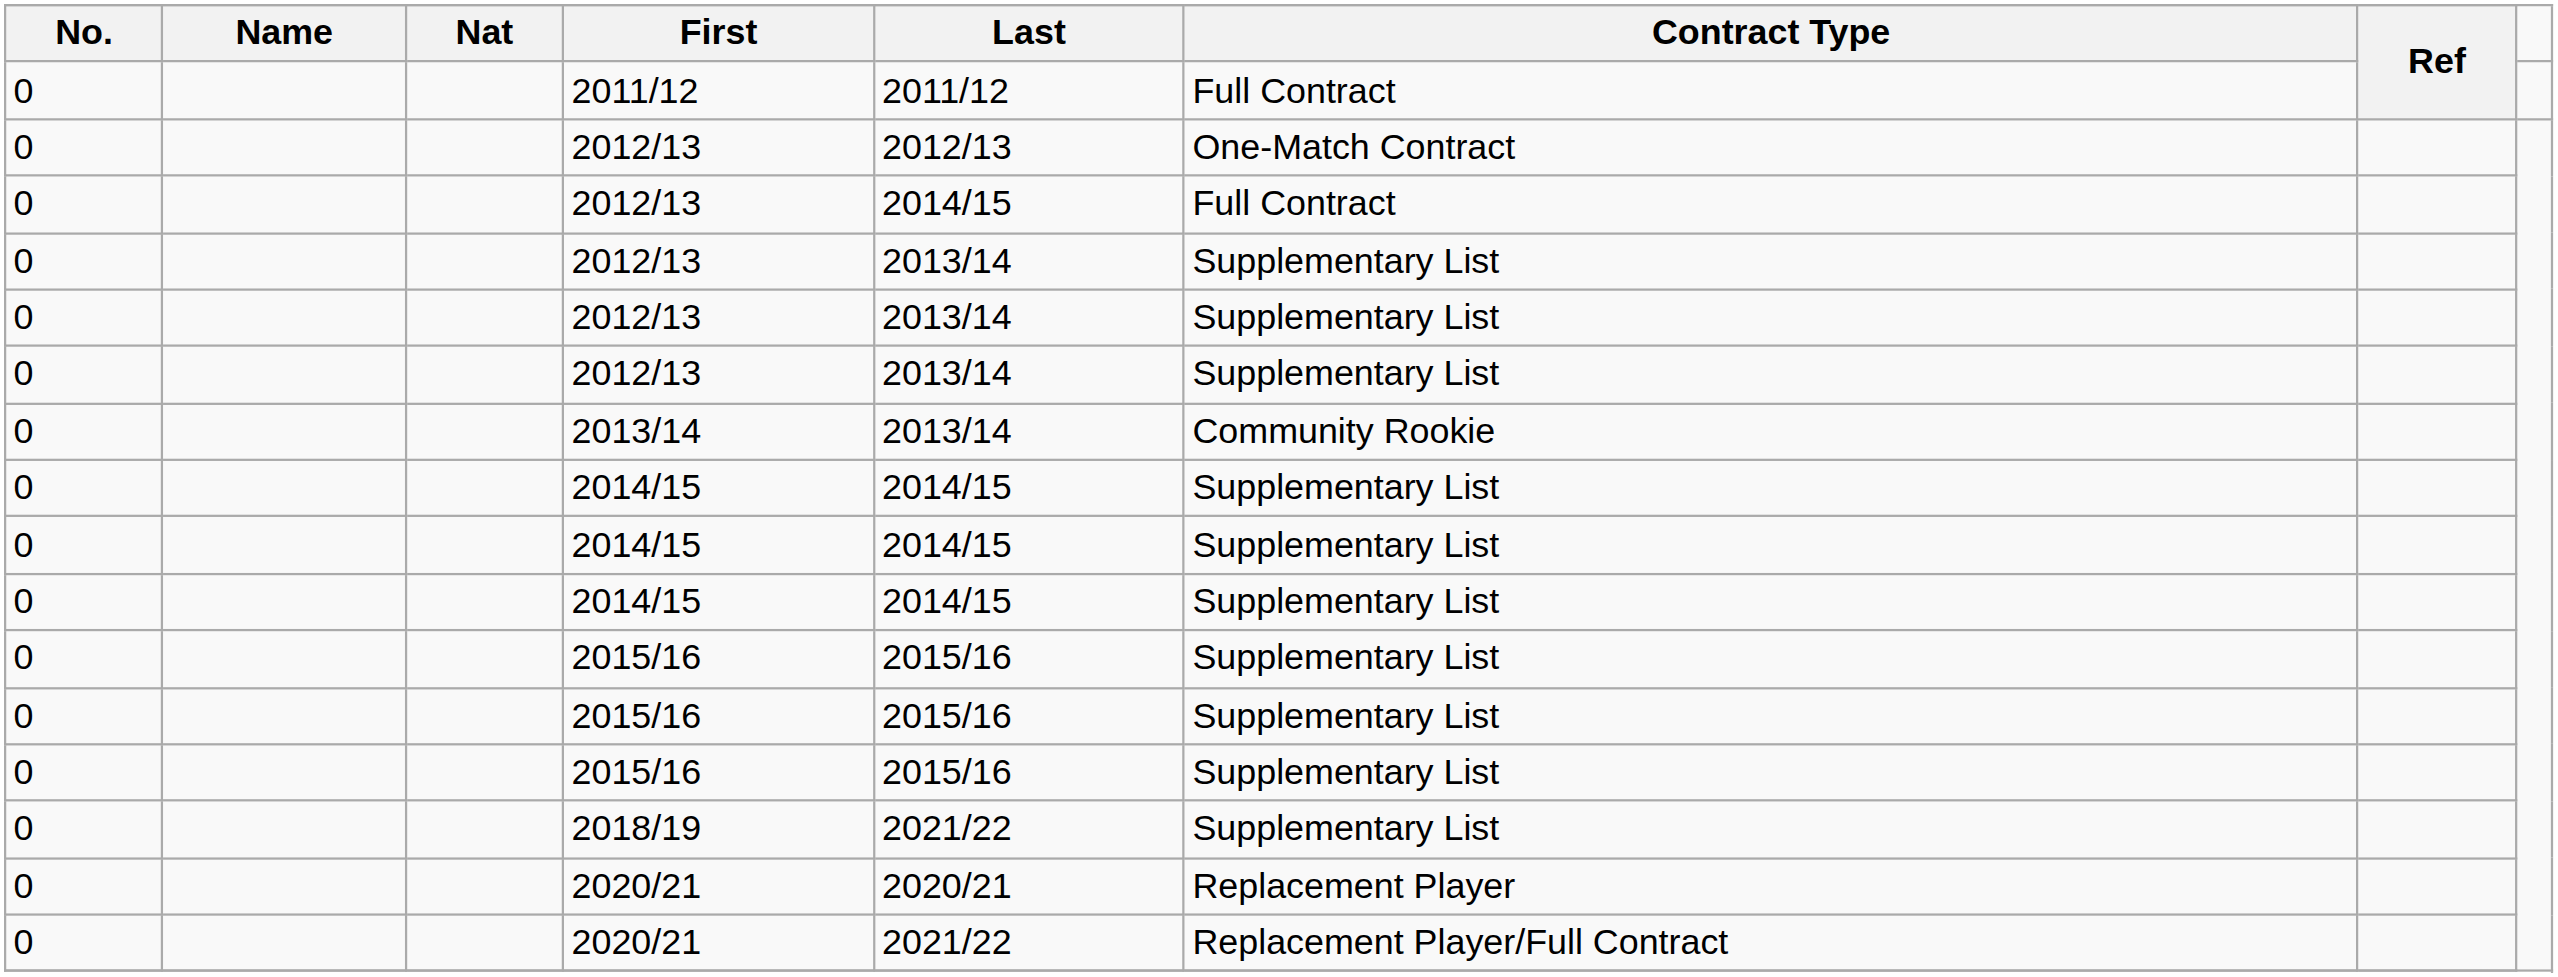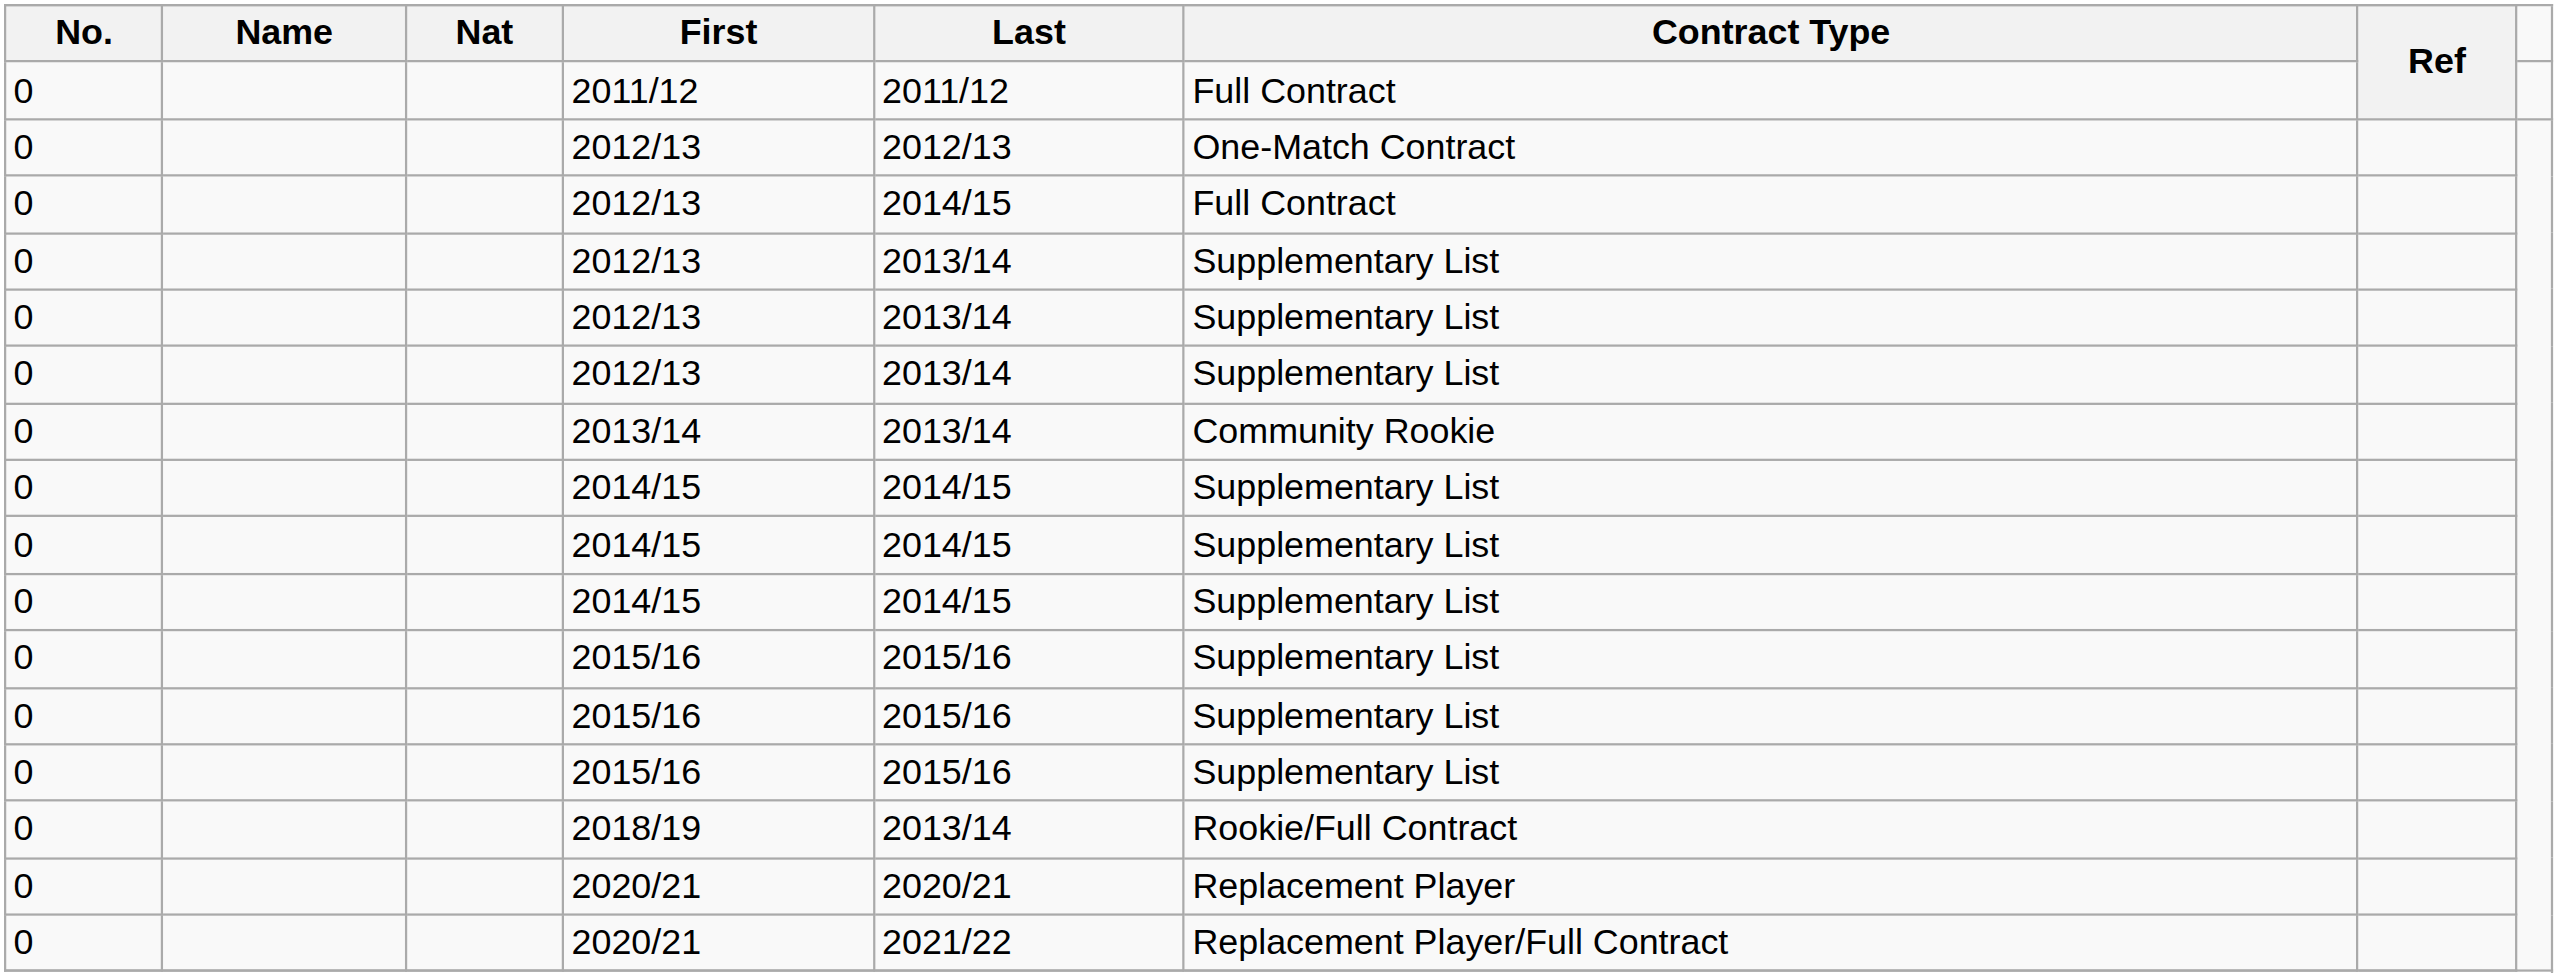2018/19 | Last: 2021/22 -> 2013/14
2018/19 | Contract Type: Supplementary List -> Rookie/Full Contract
